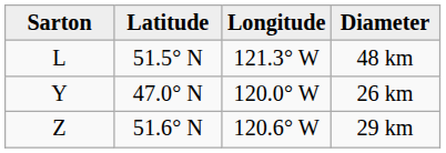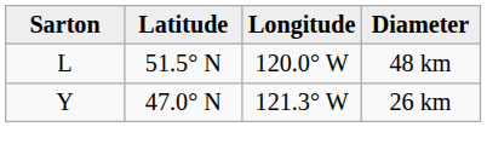48 km | Longitude: 121.3° W -> 120.0° W
26 km | Longitude: 120.0° W -> 121.3° W
- row: Z | 51.6° N | 120.6° W | 29 km
